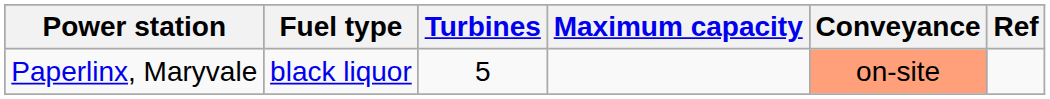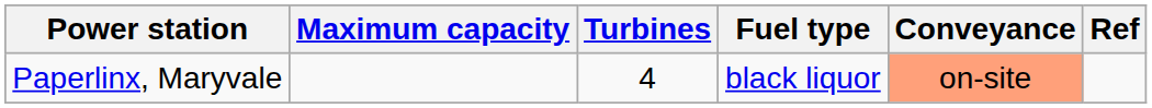columns swapped: Maximum capacity <-> Fuel type
Paperlinx, Maryvale | Turbines: 5 -> 4
